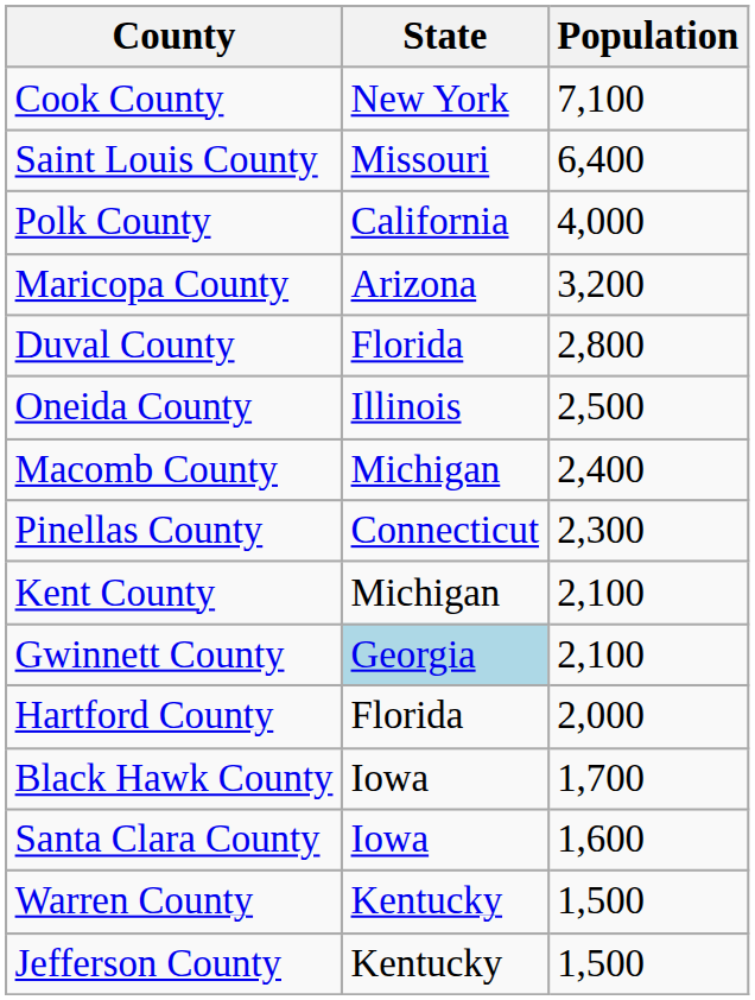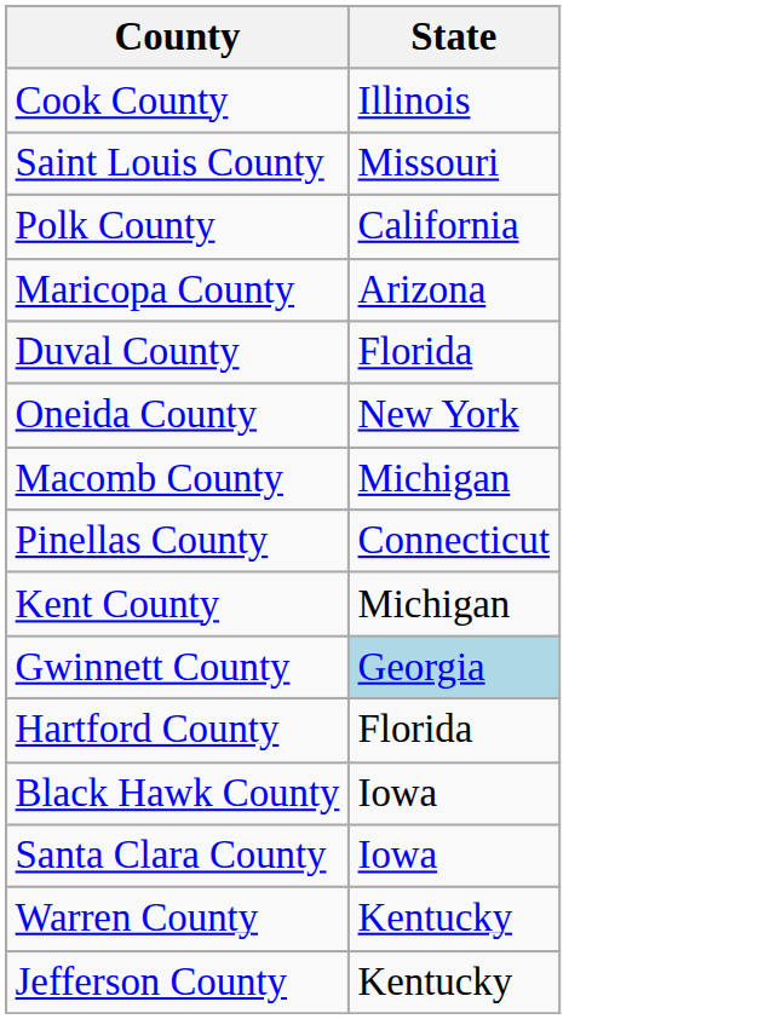- column: Population | 7,100 | 6,400 | 4,000 | 3,200 | 2,800 | 2,500 | 2,400 | 2,300 | 2,100 | 2,100 | 2,000 | 1,700 | 1,600 | 1,500 | 1,500
Cook County | State: New York -> Illinois
Oneida County | State: Illinois -> New York
